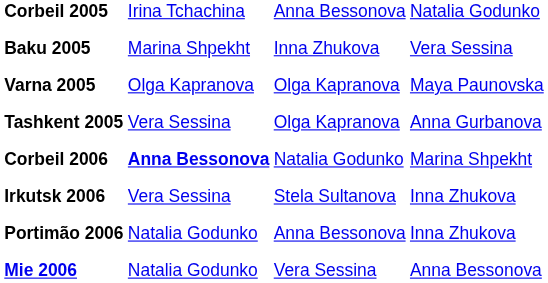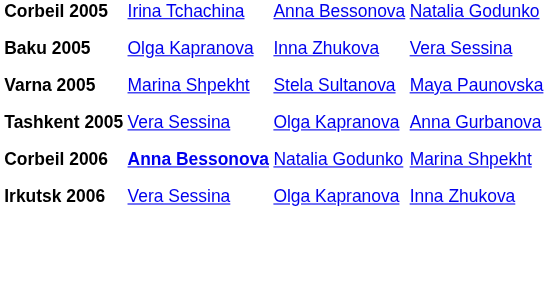Baku 2005 | column 2: Marina Shpekht -> Olga Kapranova
Varna 2005 | column 2: Olga Kapranova -> Marina Shpekht
Varna 2005 | column 3: Olga Kapranova -> Stela Sultanova
Irkutsk 2006 | column 3: Stela Sultanova -> Olga Kapranova
- row: Portimão 2006 | Natalia Godunko | Anna Bessonova | Inna Zhukova
- row: Mie 2006 | Natalia Godunko | Vera Sessina | Anna Bessonova
